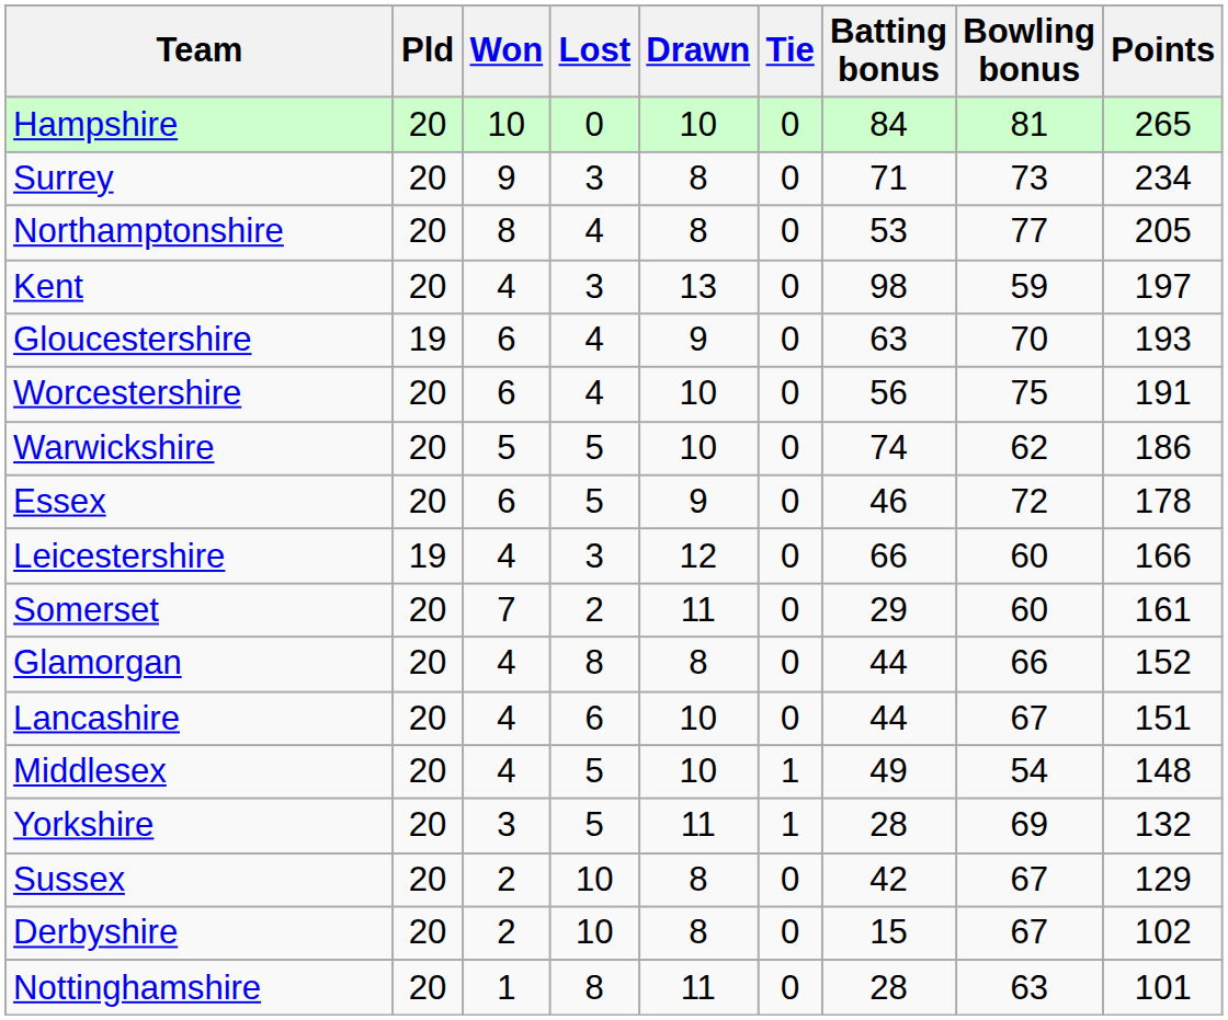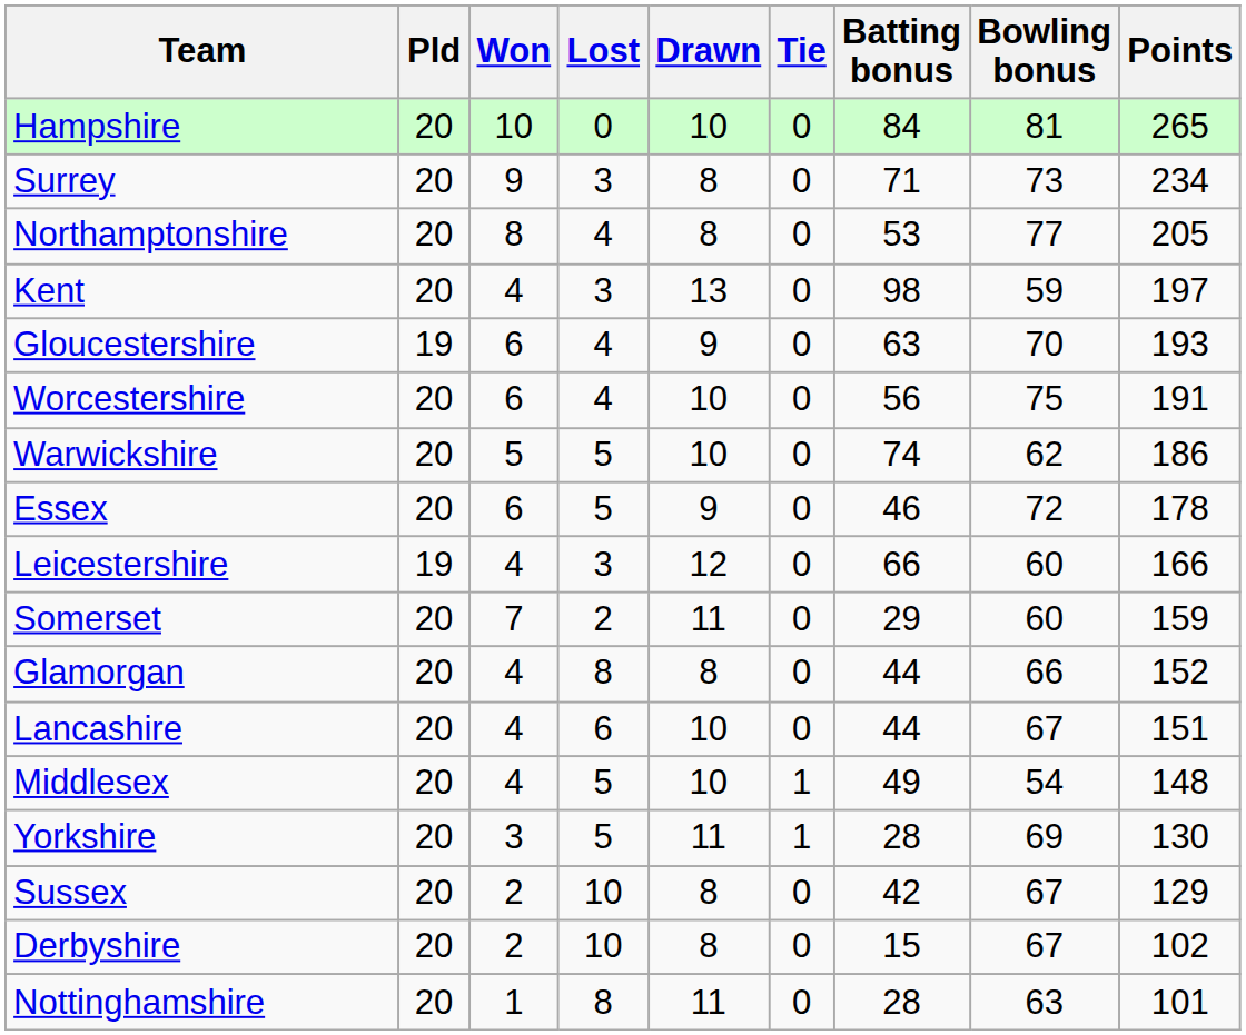Somerset | Points: 161 -> 159
Yorkshire | Points: 132 -> 130
